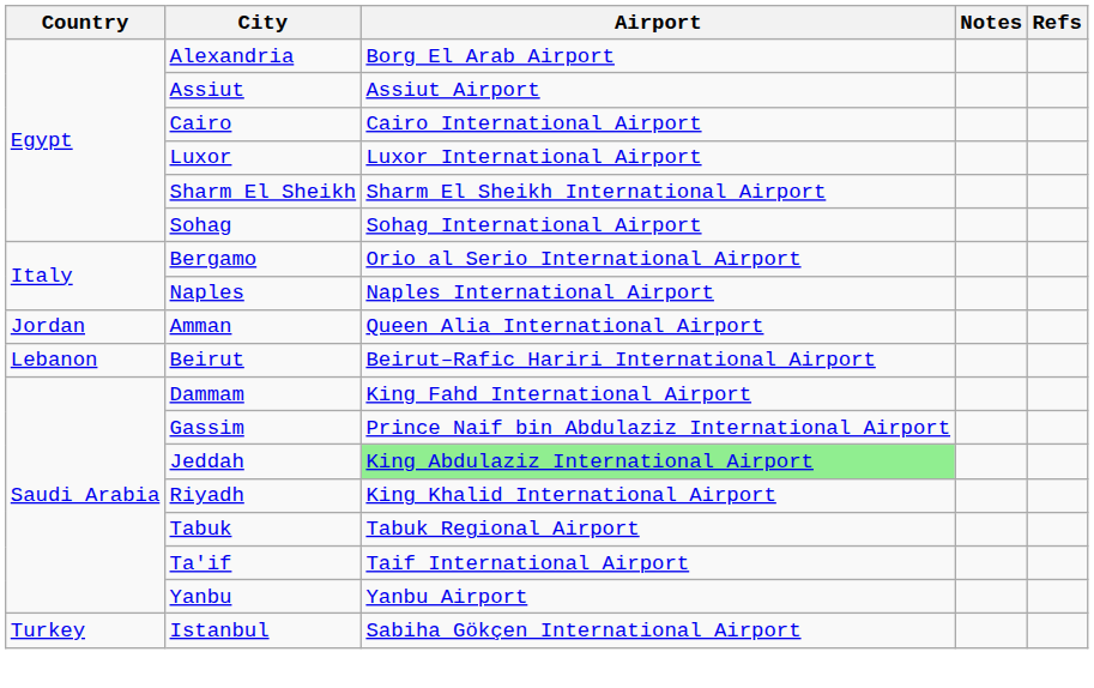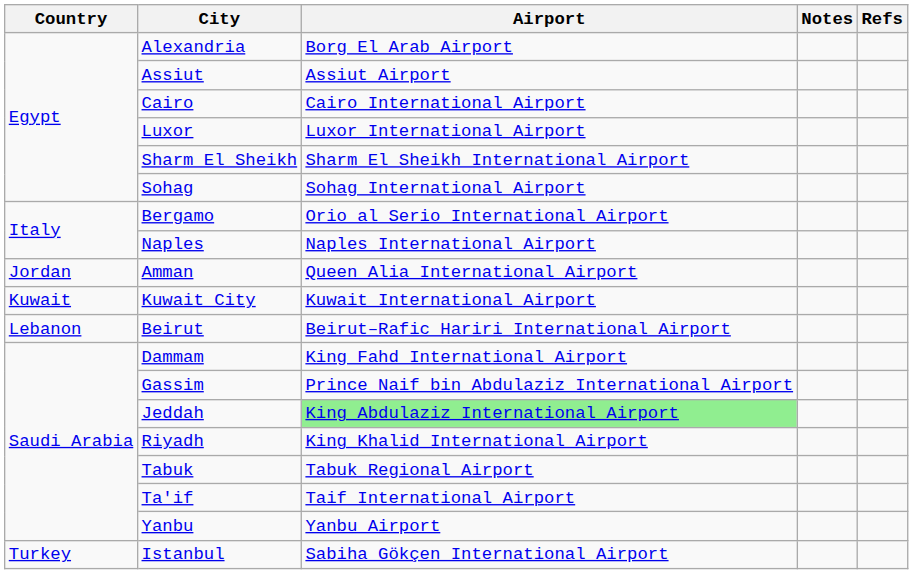+ row: Kuwait | Kuwait City | Kuwait International Airport
